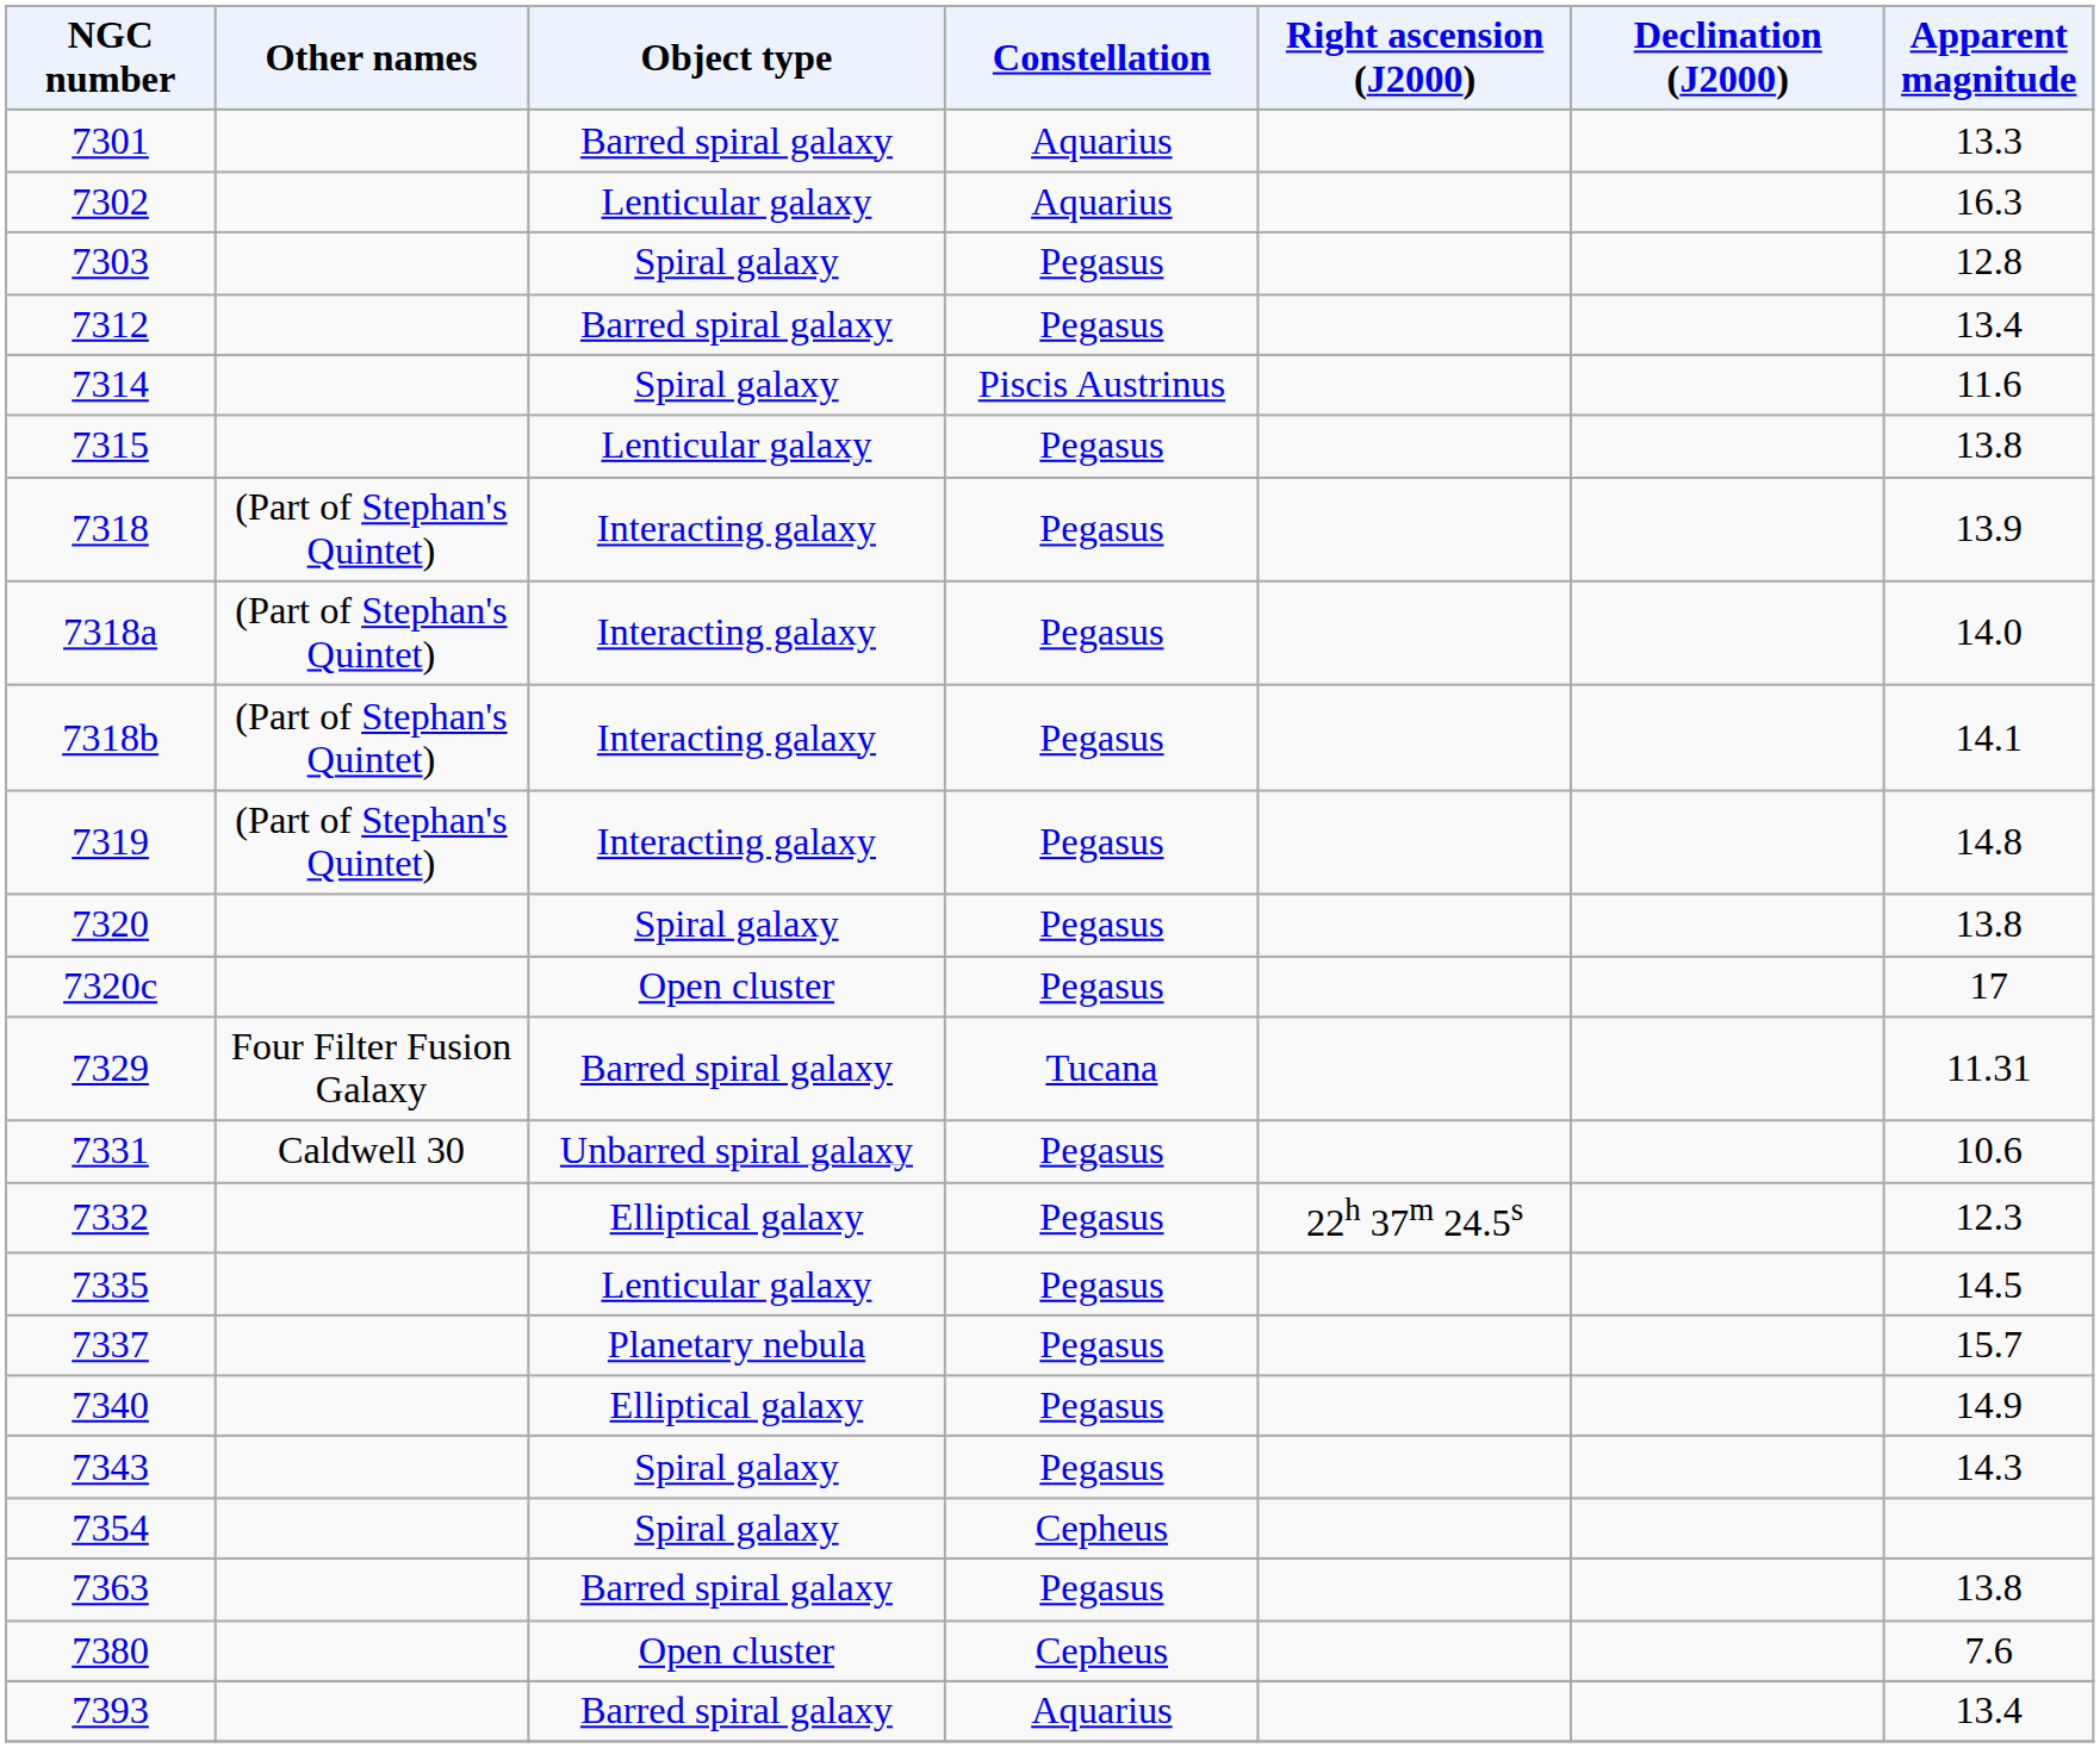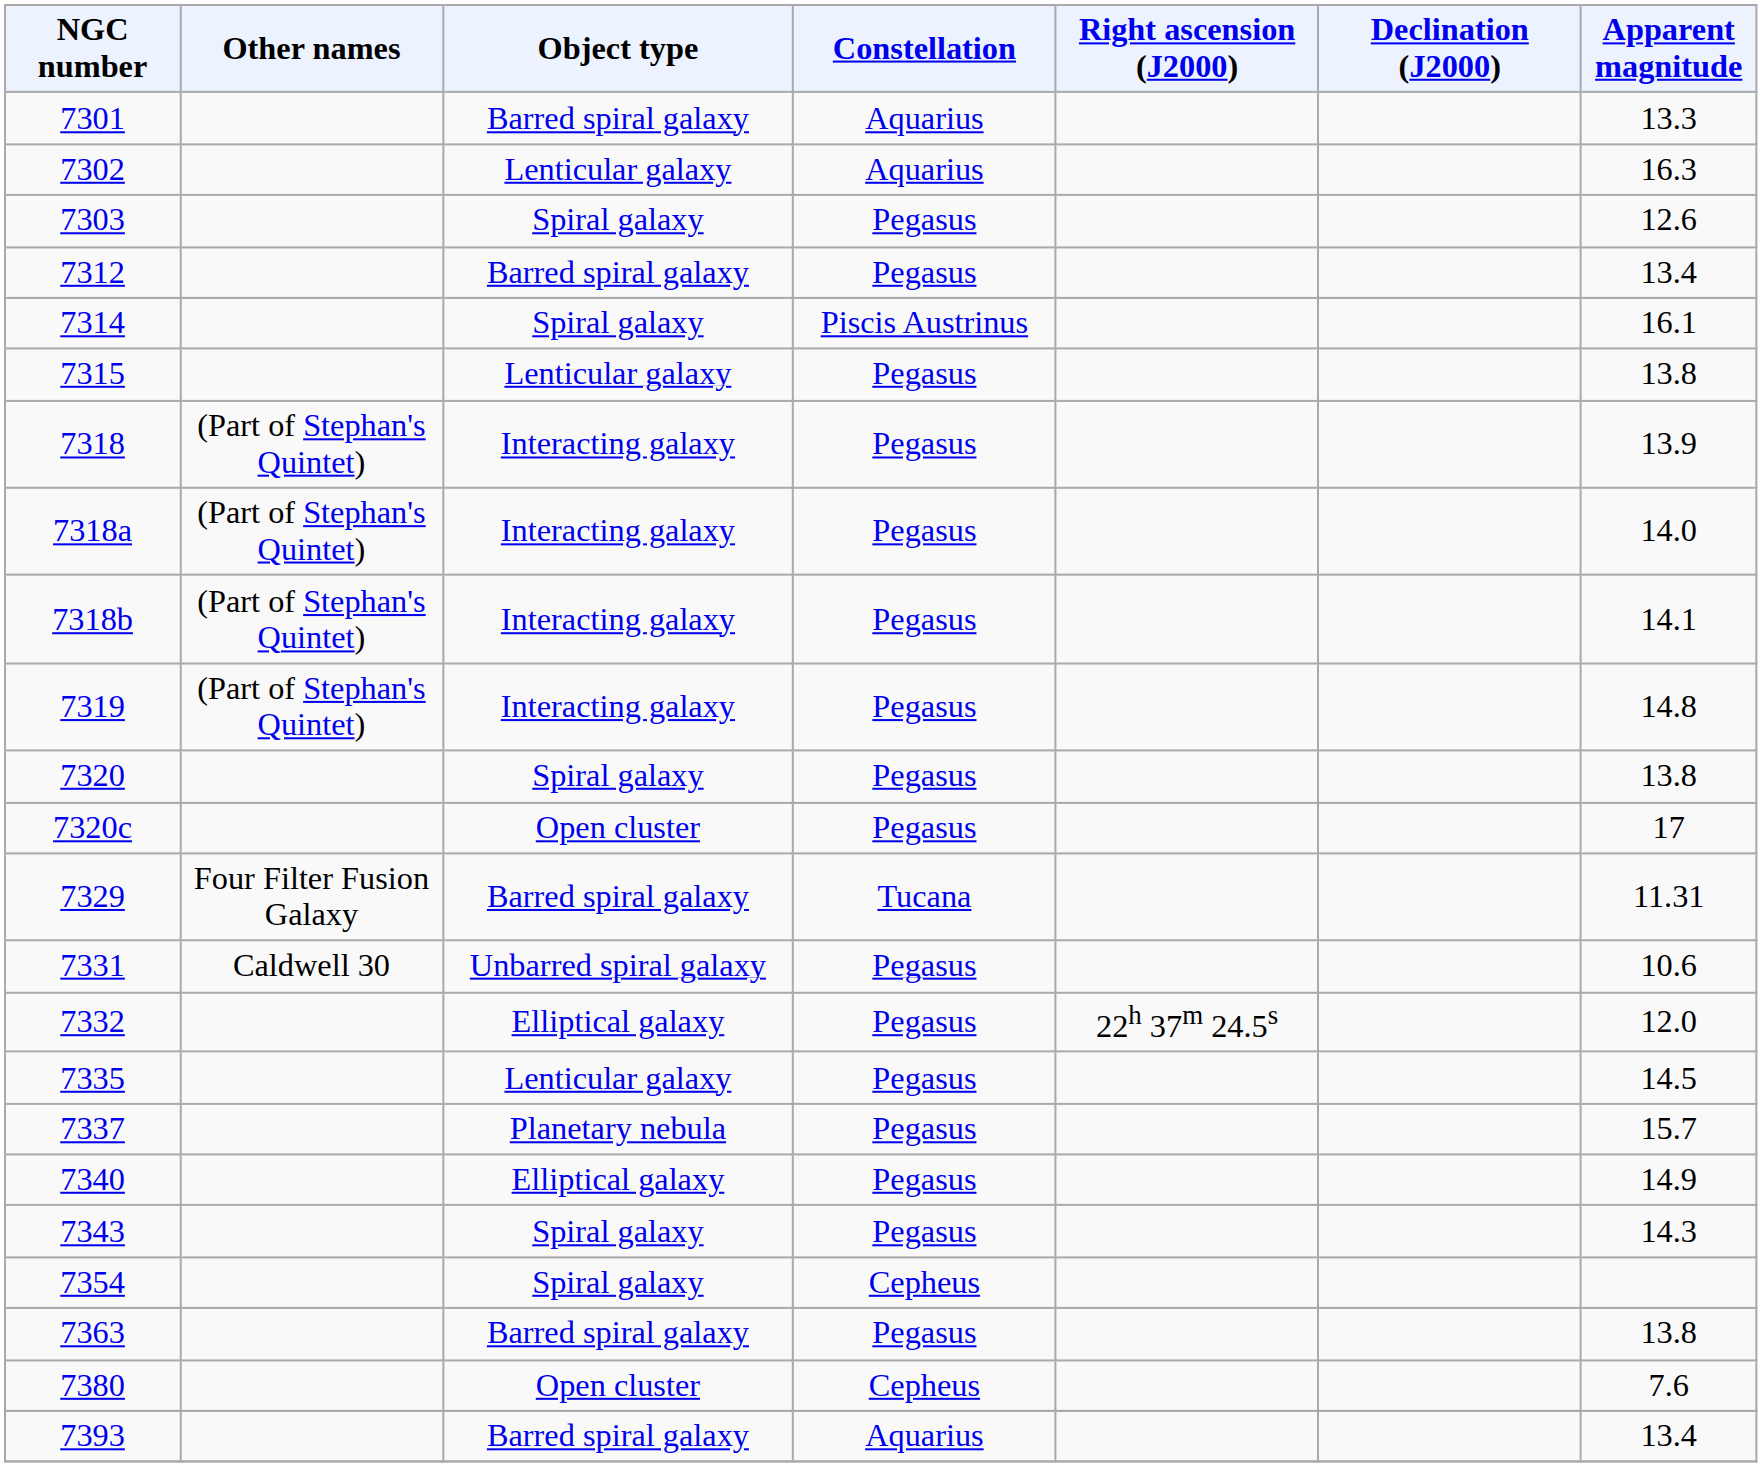7303 | Apparent magnitude: 12.8 -> 12.6
7314 | Apparent magnitude: 11.6 -> 16.1
7332 | Apparent magnitude: 12.3 -> 12.0
